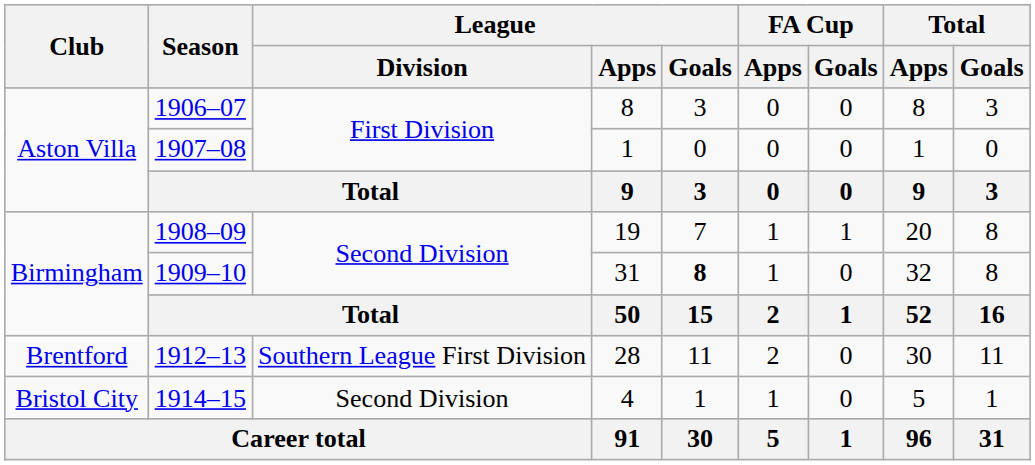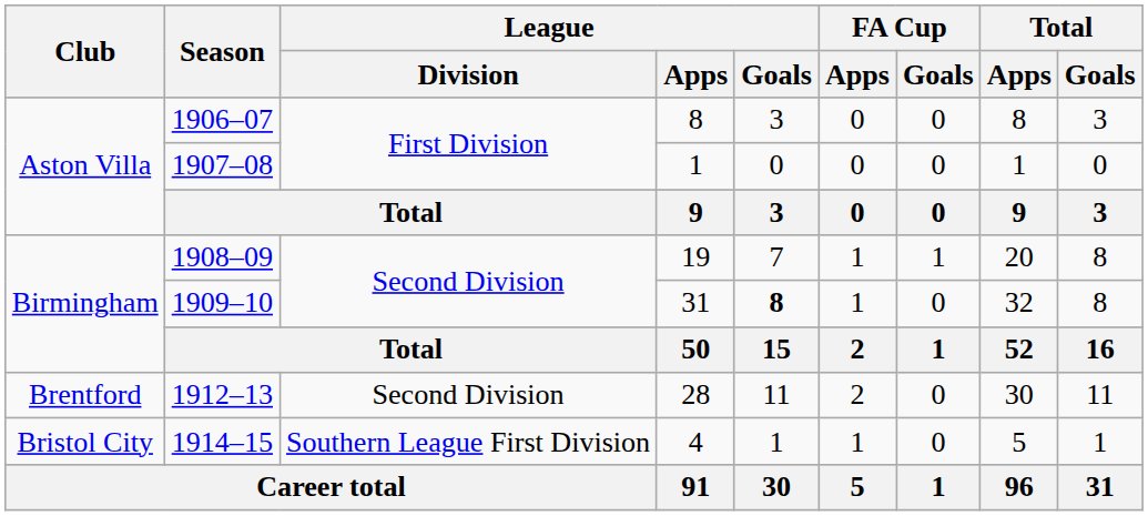1912–13 | League / Division: Southern League First Division -> Second Division
1914–15 | League / Division: Second Division -> Southern League First Division
